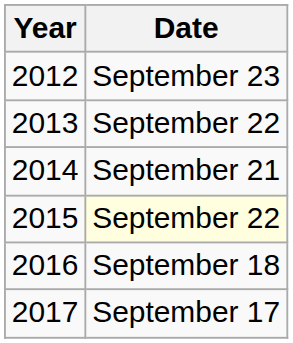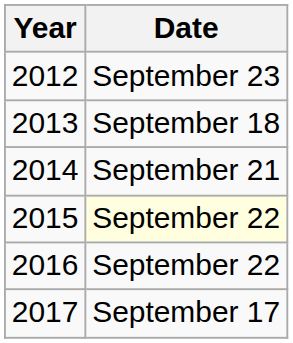2013 | Date: September 22 -> September 18
2016 | Date: September 18 -> September 22
